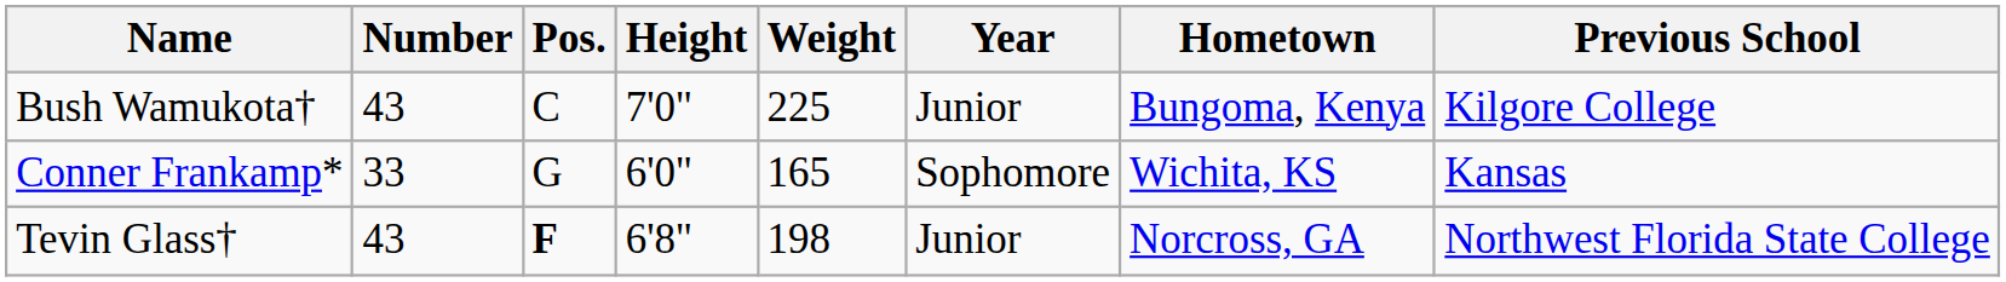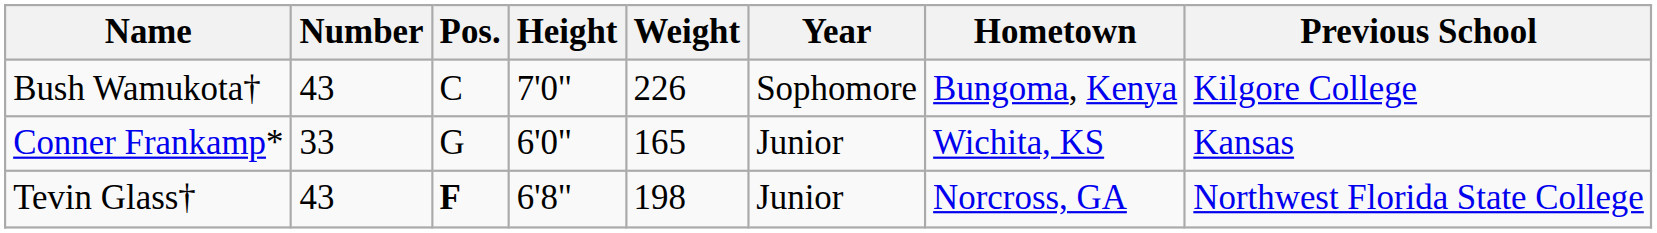Bush Wamukota† | Weight: 225 -> 226
Bush Wamukota† | Year: Junior -> Sophomore
Conner Frankamp* | Year: Sophomore -> Junior
